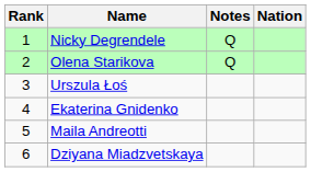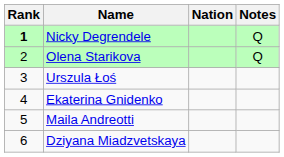columns swapped: Nation <-> Notes
Nicky Degrendele | Rank: normal -> bold
